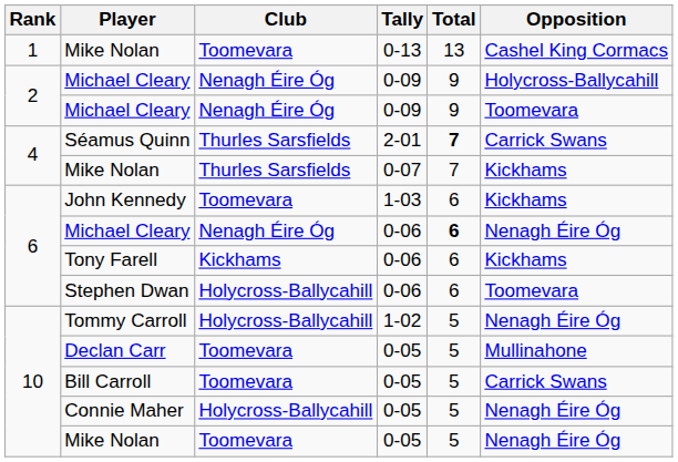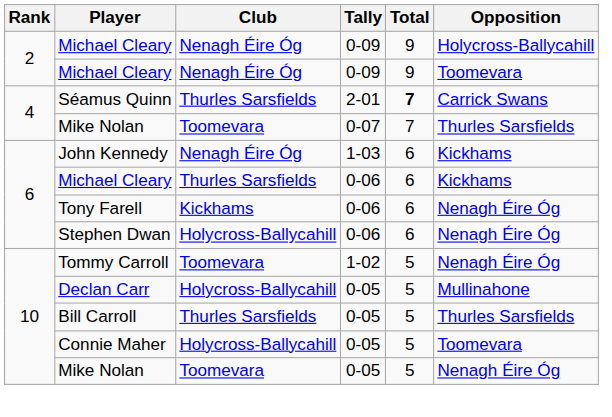- row: 1 | Mike Nolan | Toomevara | 0-13 | 13 | Cashel King Cormacs
Mike Nolan / 0-07 | Club: Thurles Sarsfields -> Toomevara
Mike Nolan / 0-07 | Opposition: Kickhams -> Thurles Sarsfields
John Kennedy | Club: Toomevara -> Nenagh Éire Óg
Michael Cleary / 0-06 | Club: Nenagh Éire Óg -> Thurles Sarsfields
Michael Cleary / 0-06 | Total: bold -> normal
Michael Cleary / 0-06 | Opposition: Nenagh Éire Óg -> Kickhams
Tony Farell | Opposition: Kickhams -> Nenagh Éire Óg
Stephen Dwan | Opposition: Toomevara -> Nenagh Éire Óg
Tommy Carroll | Club: Holycross-Ballycahill -> Toomevara
Declan Carr | Club: Toomevara -> Holycross-Ballycahill
Bill Carroll | Club: Toomevara -> Thurles Sarsfields
Bill Carroll | Opposition: Carrick Swans -> Thurles Sarsfields
Connie Maher | Opposition: Nenagh Éire Óg -> Toomevara
